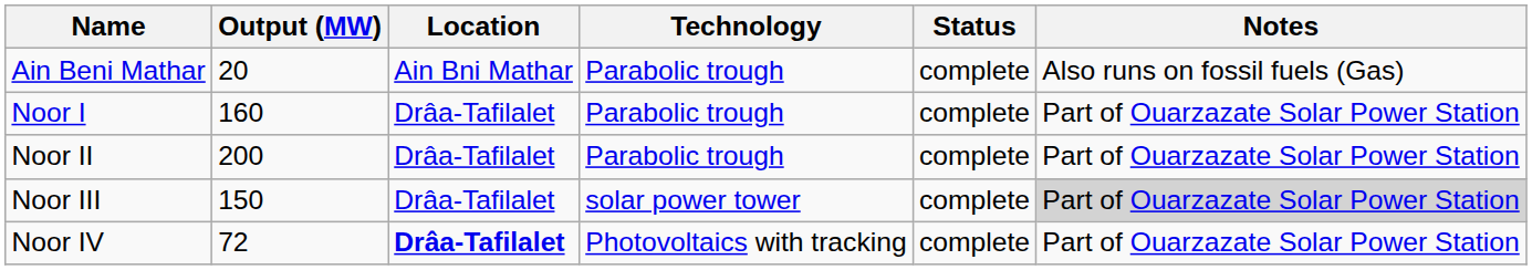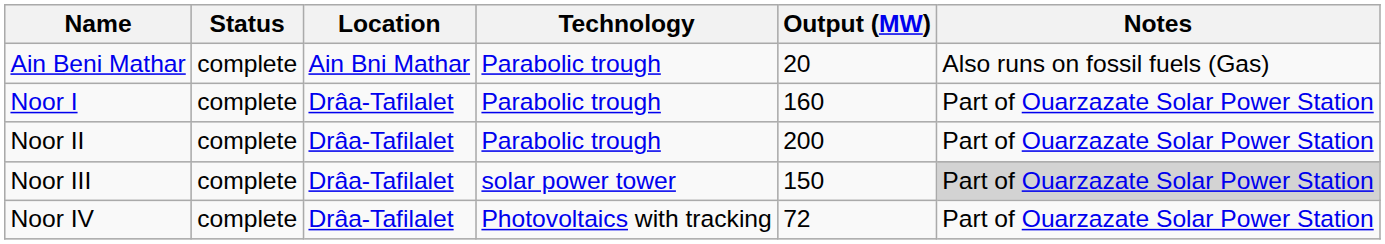columns swapped: Output (MW) <-> Status
Noor IV | Location: bold -> normal
